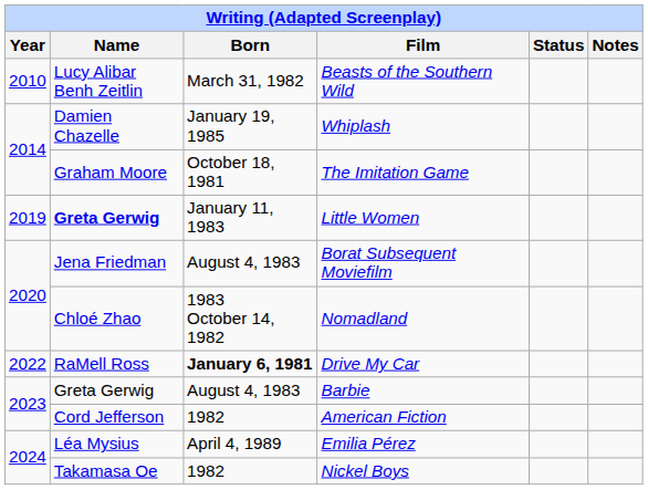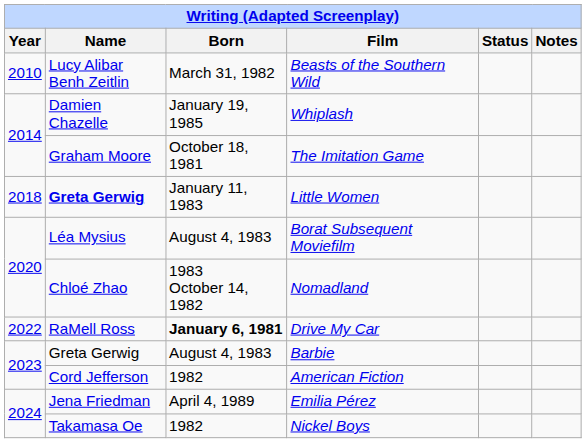Little Women | Year: 2019 -> 2018
Borat Subsequent Moviefilm | Name: Jena Friedman -> Léa Mysius
Emilia Pérez | Name: Léa Mysius -> Jena Friedman
